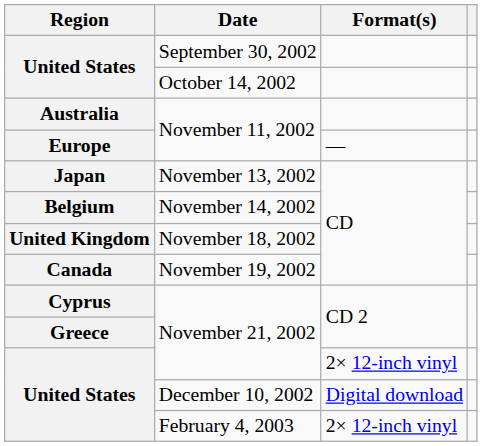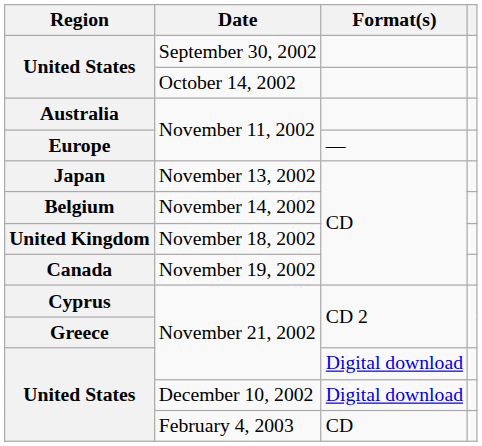United States / November 21, 2002 | Format(s): 2× 12-inch vinyl -> Digital download
February 4, 2003 | Format(s): 2× 12-inch vinyl -> CD
